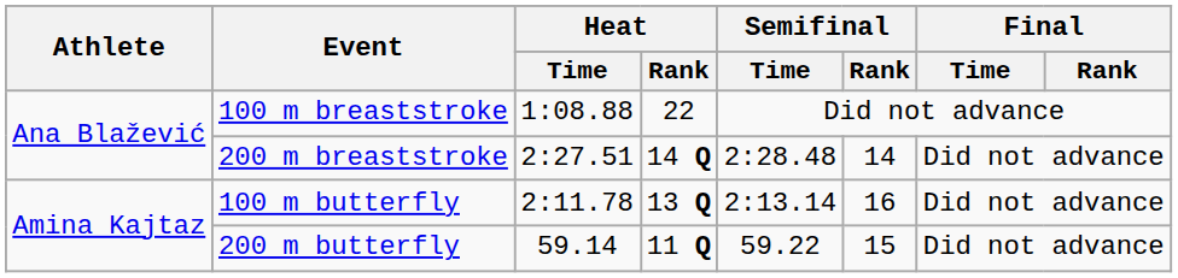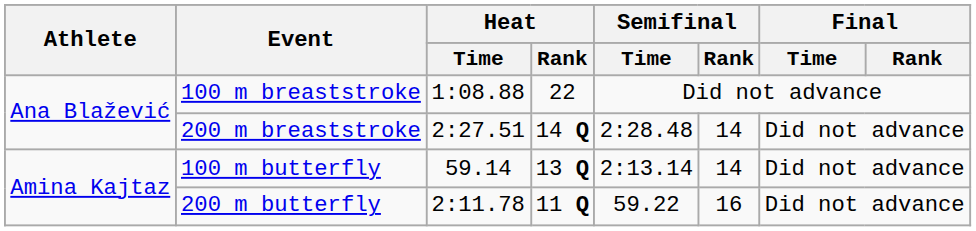100 m butterfly | Heat / Time: 2:11.78 -> 59.14
100 m butterfly | Semifinal / Rank: 16 -> 14
200 m butterfly | Heat / Time: 59.14 -> 2:11.78
200 m butterfly | Semifinal / Rank: 15 -> 16
